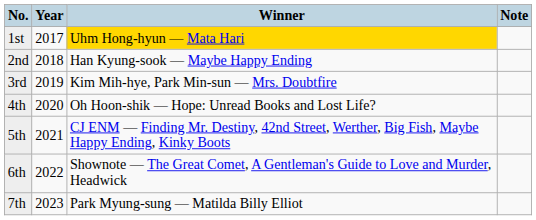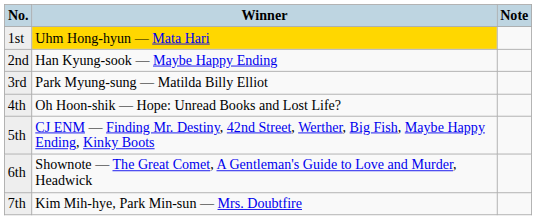- column: Year | 2017 | 2018 | 2019 | 2020 | 2021 | 2022 | 2023
3rd | Winner: Kim Mih-hye, Park Min-sun — Mrs. Doubtfire -> Park Myung-sung — Matilda Billy Elliot
7th | Winner: Park Myung-sung — Matilda Billy Elliot -> Kim Mih-hye, Park Min-sun — Mrs. Doubtfire
